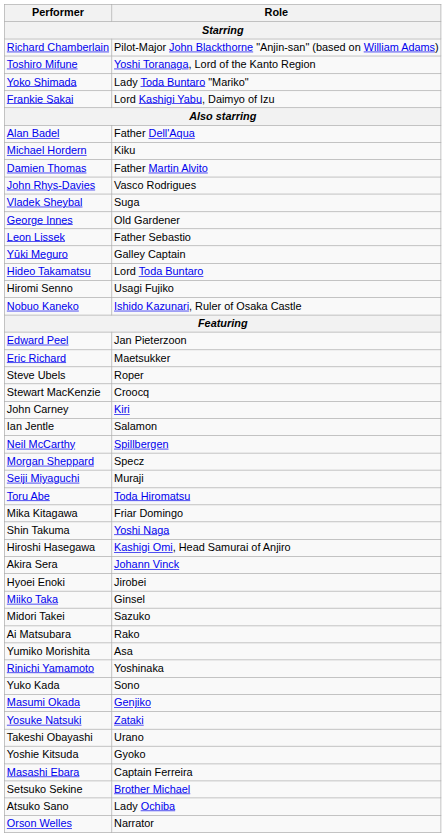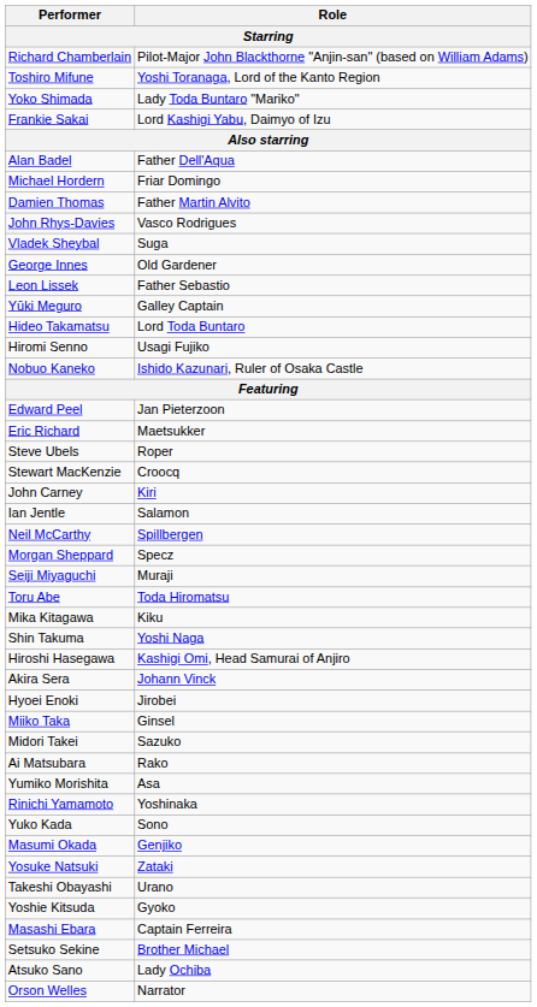Michael Hordern | Role: Kiku -> Friar Domingo
Mika Kitagawa | Role: Friar Domingo -> Kiku
